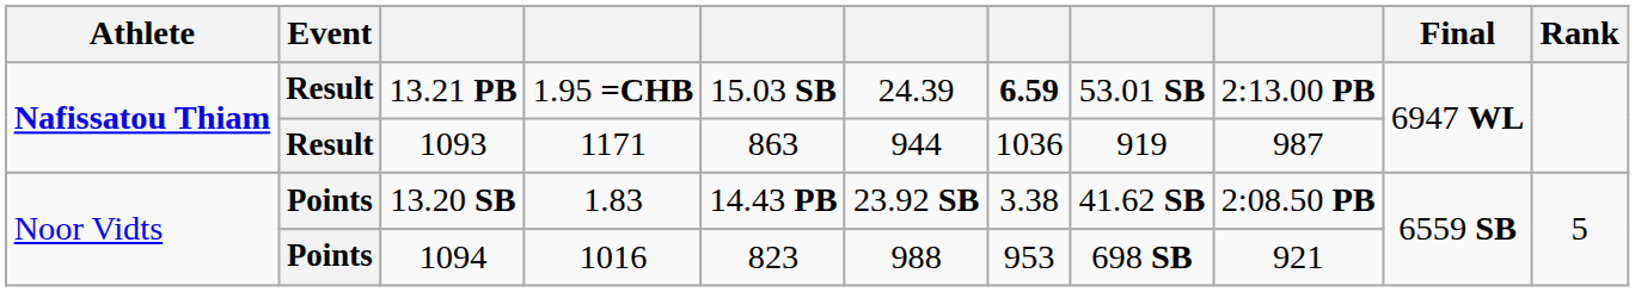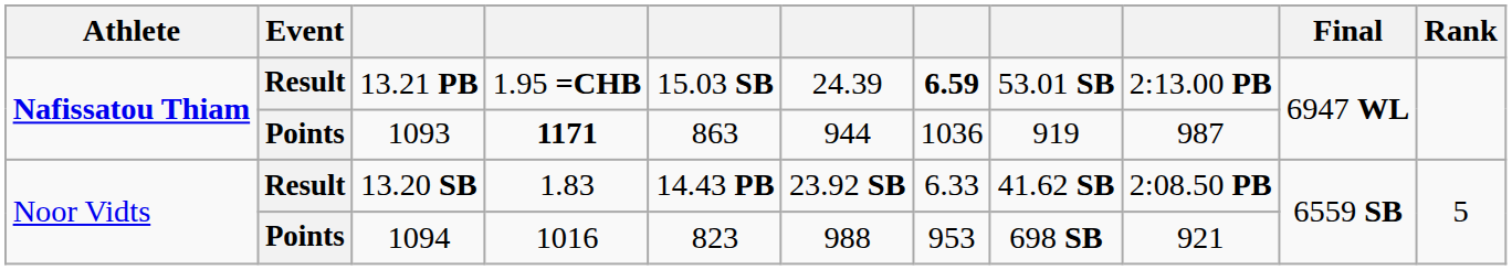1093 | Event: Result -> Points
1093 | column 4: normal -> bold
13.20 SB | Event: Points -> Result
13.20 SB | column 7: 3.38 -> 6.33
